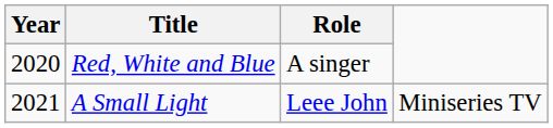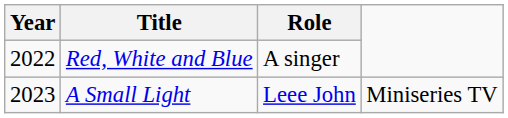Red, White and Blue | Year: 2020 -> 2022
A Small Light | Year: 2021 -> 2023
